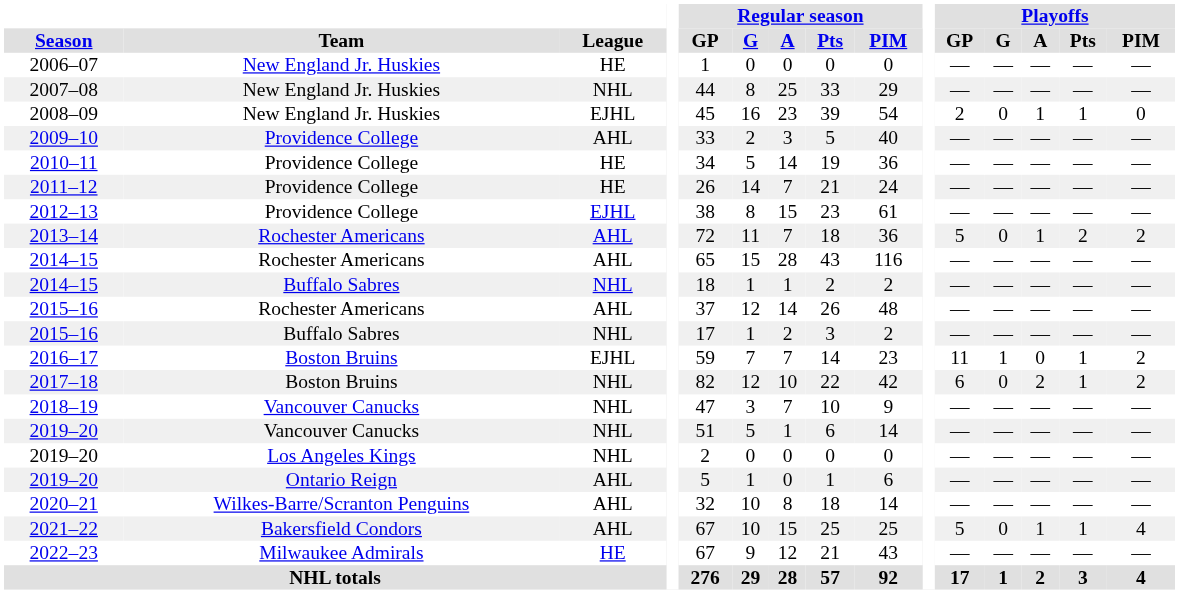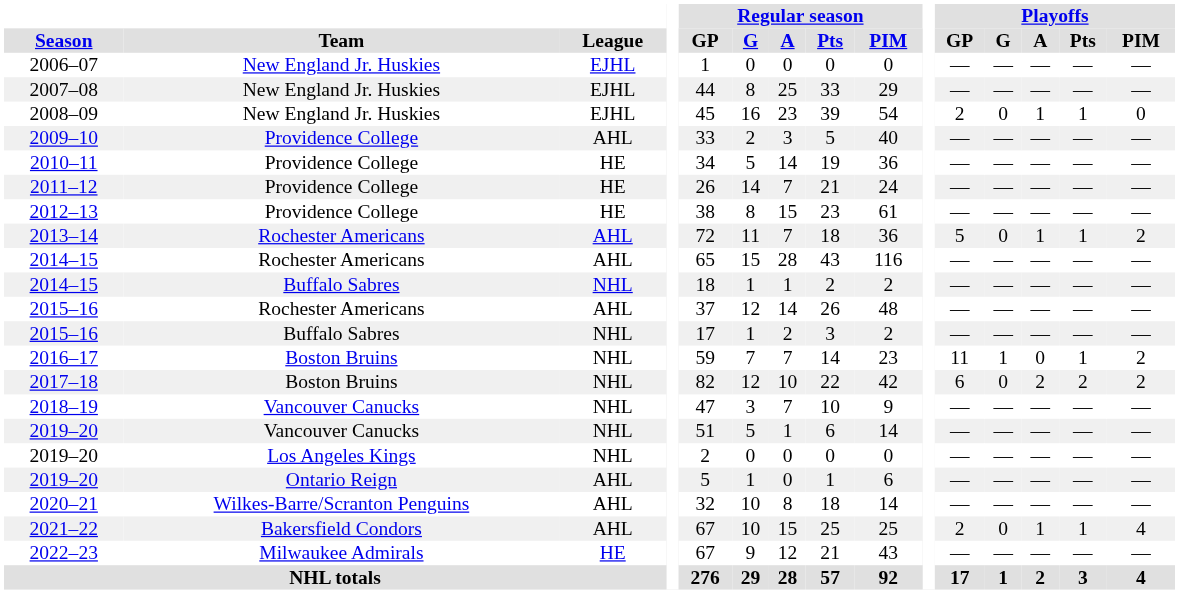2006–07 | League: HE -> EJHL
2007–08 | League: NHL -> EJHL
2012–13 | League: EJHL -> HE
2013–14 | Playoffs / Pts: 2 -> 1
2016–17 | League: EJHL -> NHL
2017–18 | Playoffs / Pts: 1 -> 2
2021–22 | Playoffs / GP: 5 -> 2
